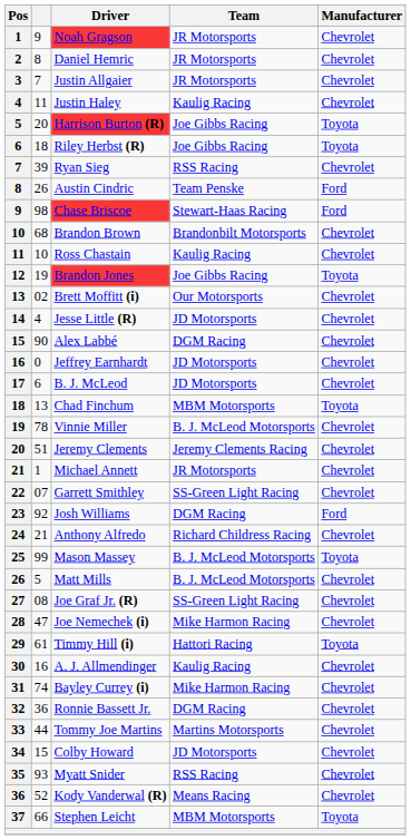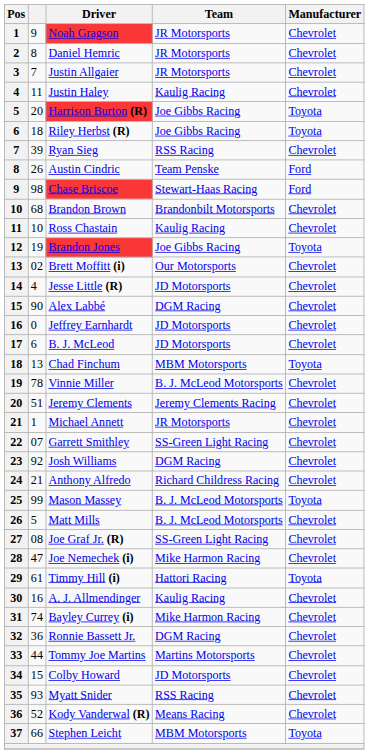Josh Williams | Manufacturer: Ford -> Chevrolet
